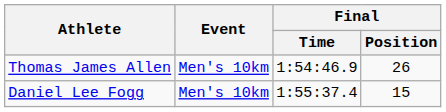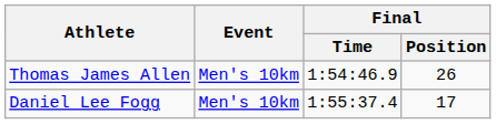Daniel Lee Fogg | Final / Position: 15 -> 17
